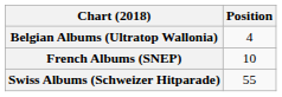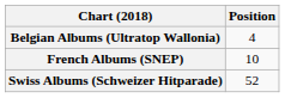Swiss Albums (Schweizer Hitparade) | Position: 55 -> 52
